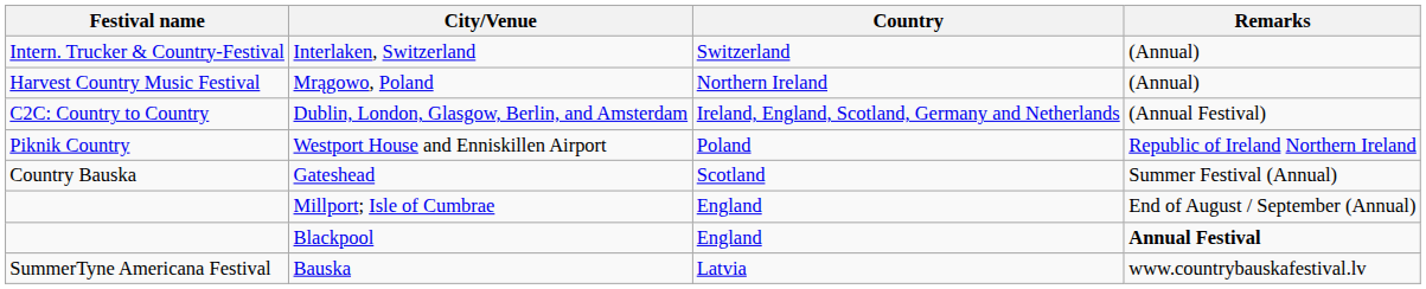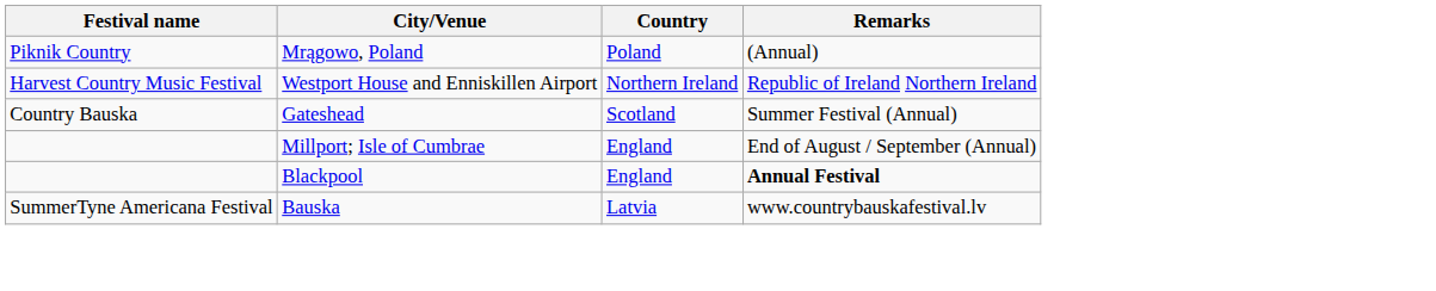- row: Intern. Trucker & Country-Festival | Interlaken, Switzerland | Switzerland | (Annual)
Mrągowo, Poland | Festival name: Harvest Country Music Festival -> Piknik Country
Mrągowo, Poland | Country: Northern Ireland -> Poland
- row: C2C: Country to Country | Dublin, London, Glasgow, Berlin, and Amsterdam | Ireland, England, Scotland, Germany and Netherlands | (Annual Festival)
Westport House and Enniskillen Airport | Festival name: Piknik Country -> Harvest Country Music Festival
Westport House and Enniskillen Airport | Country: Poland -> Northern Ireland
